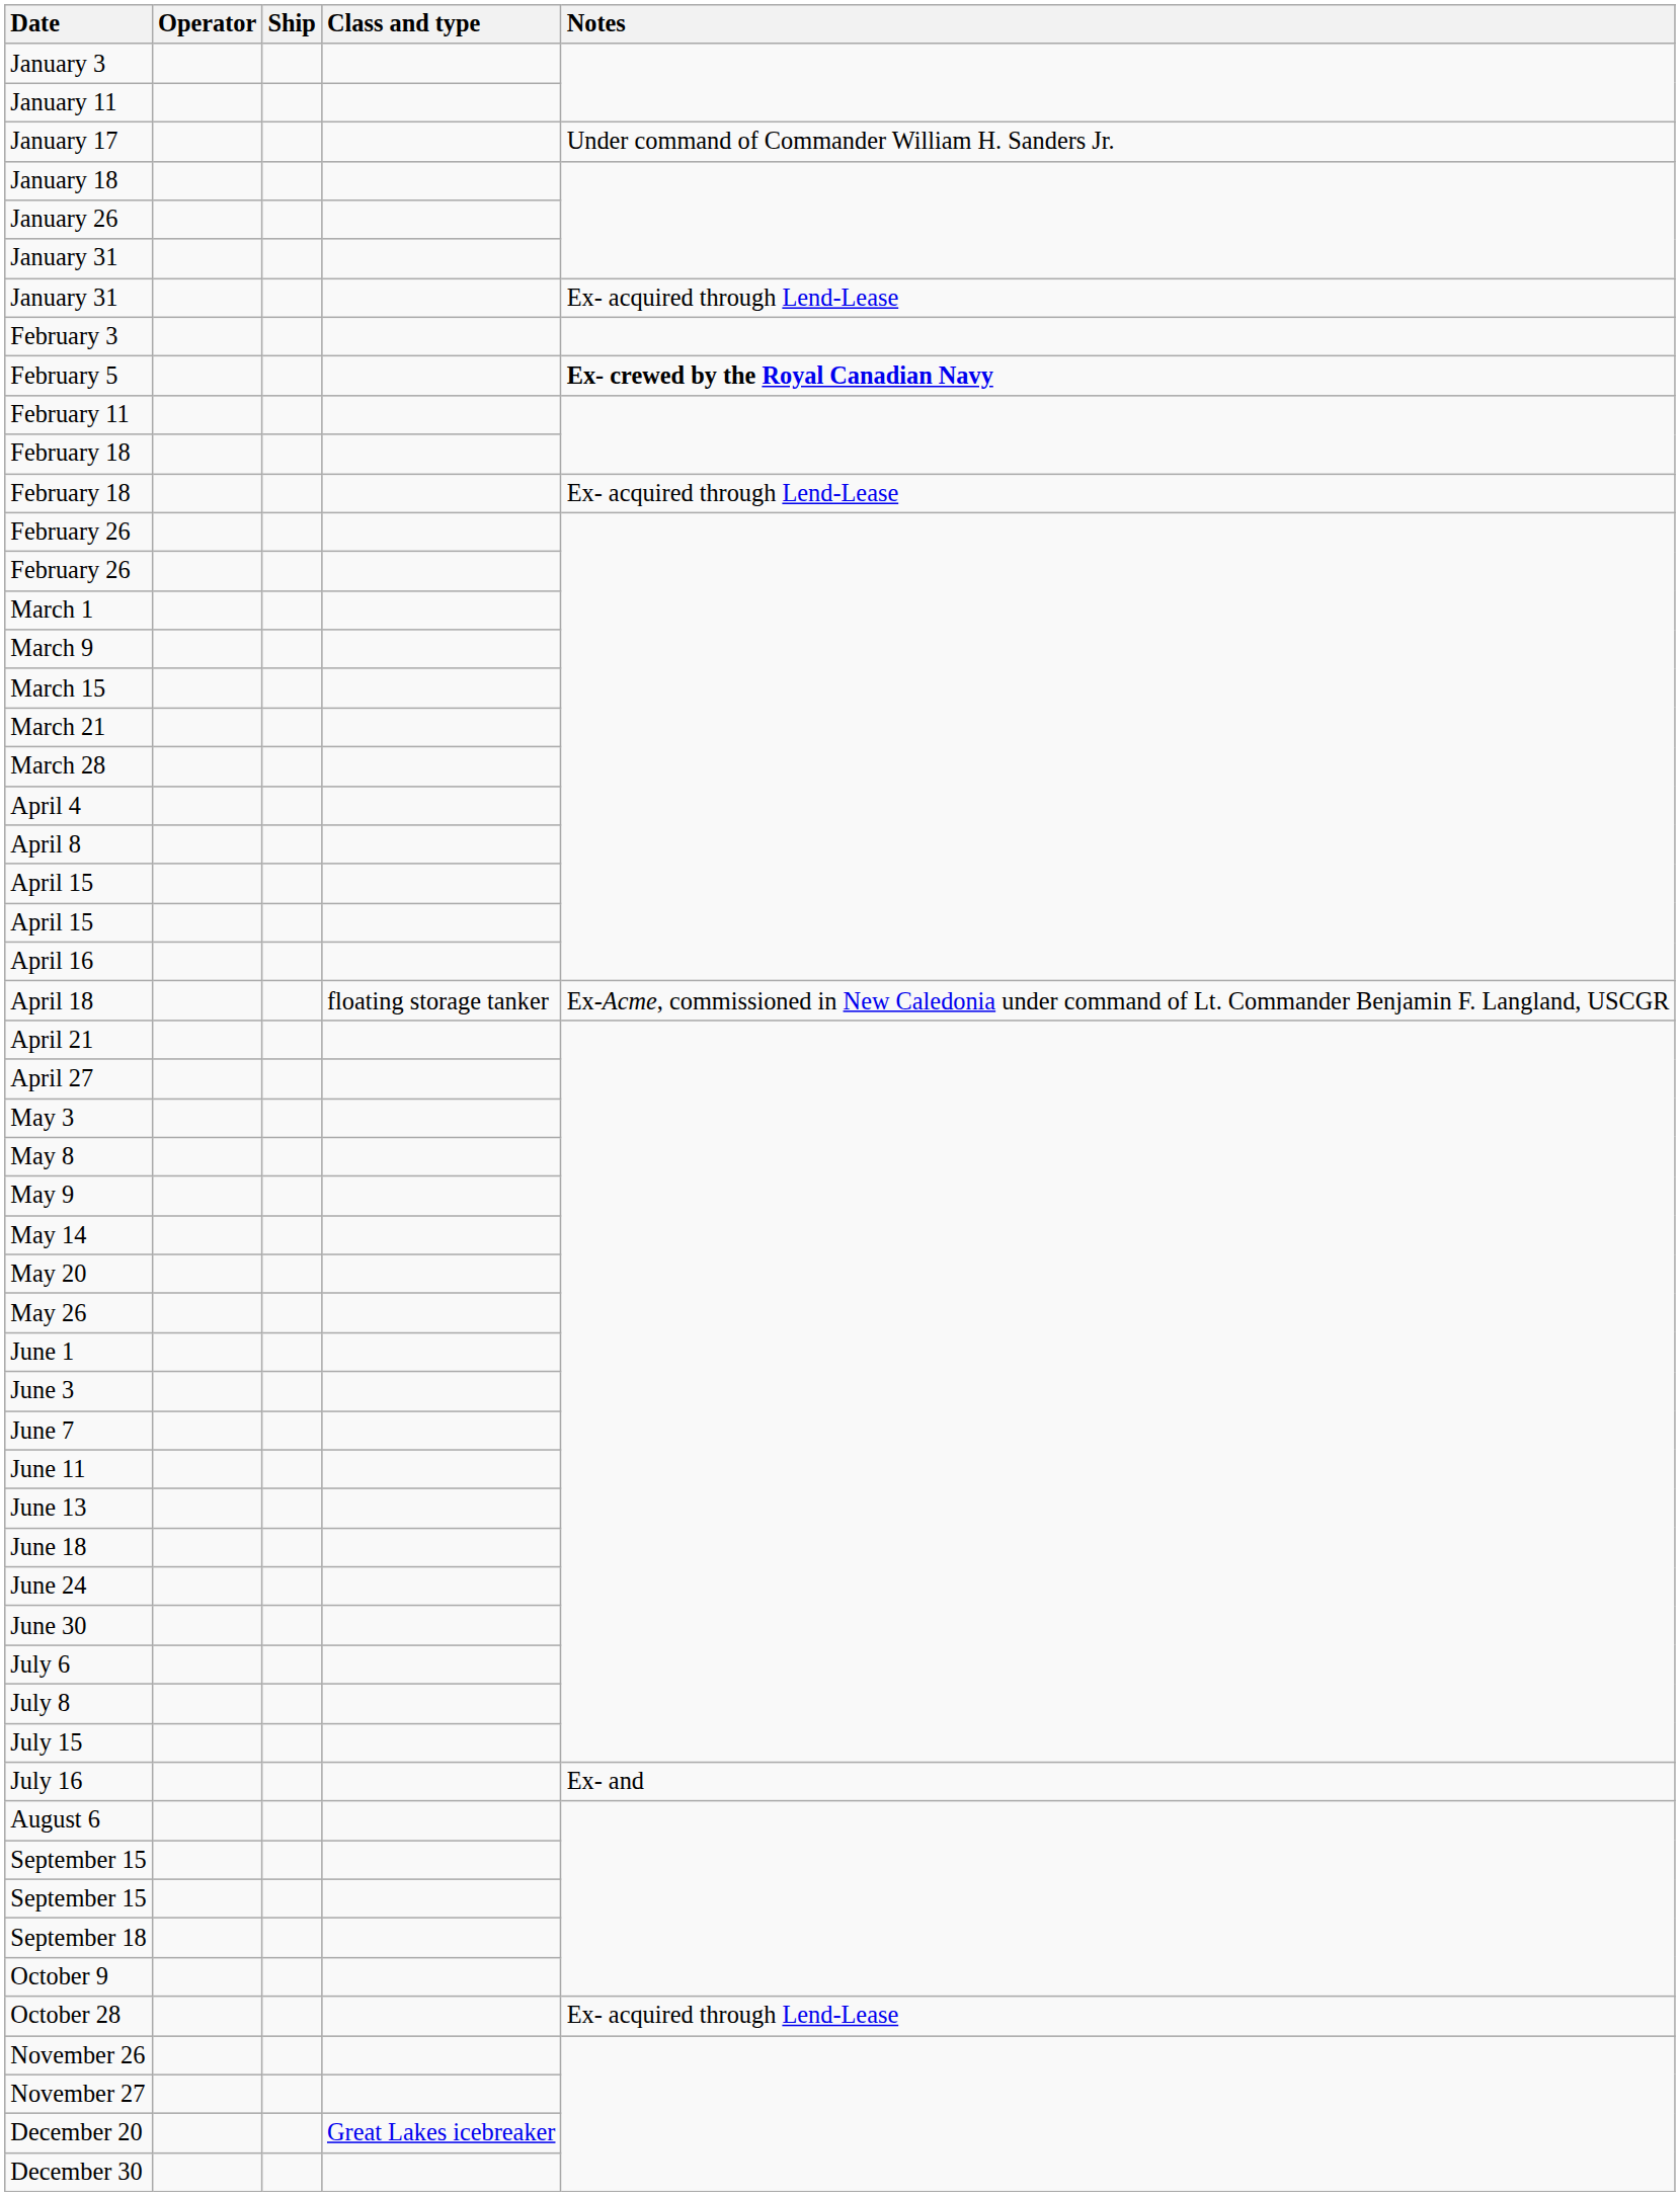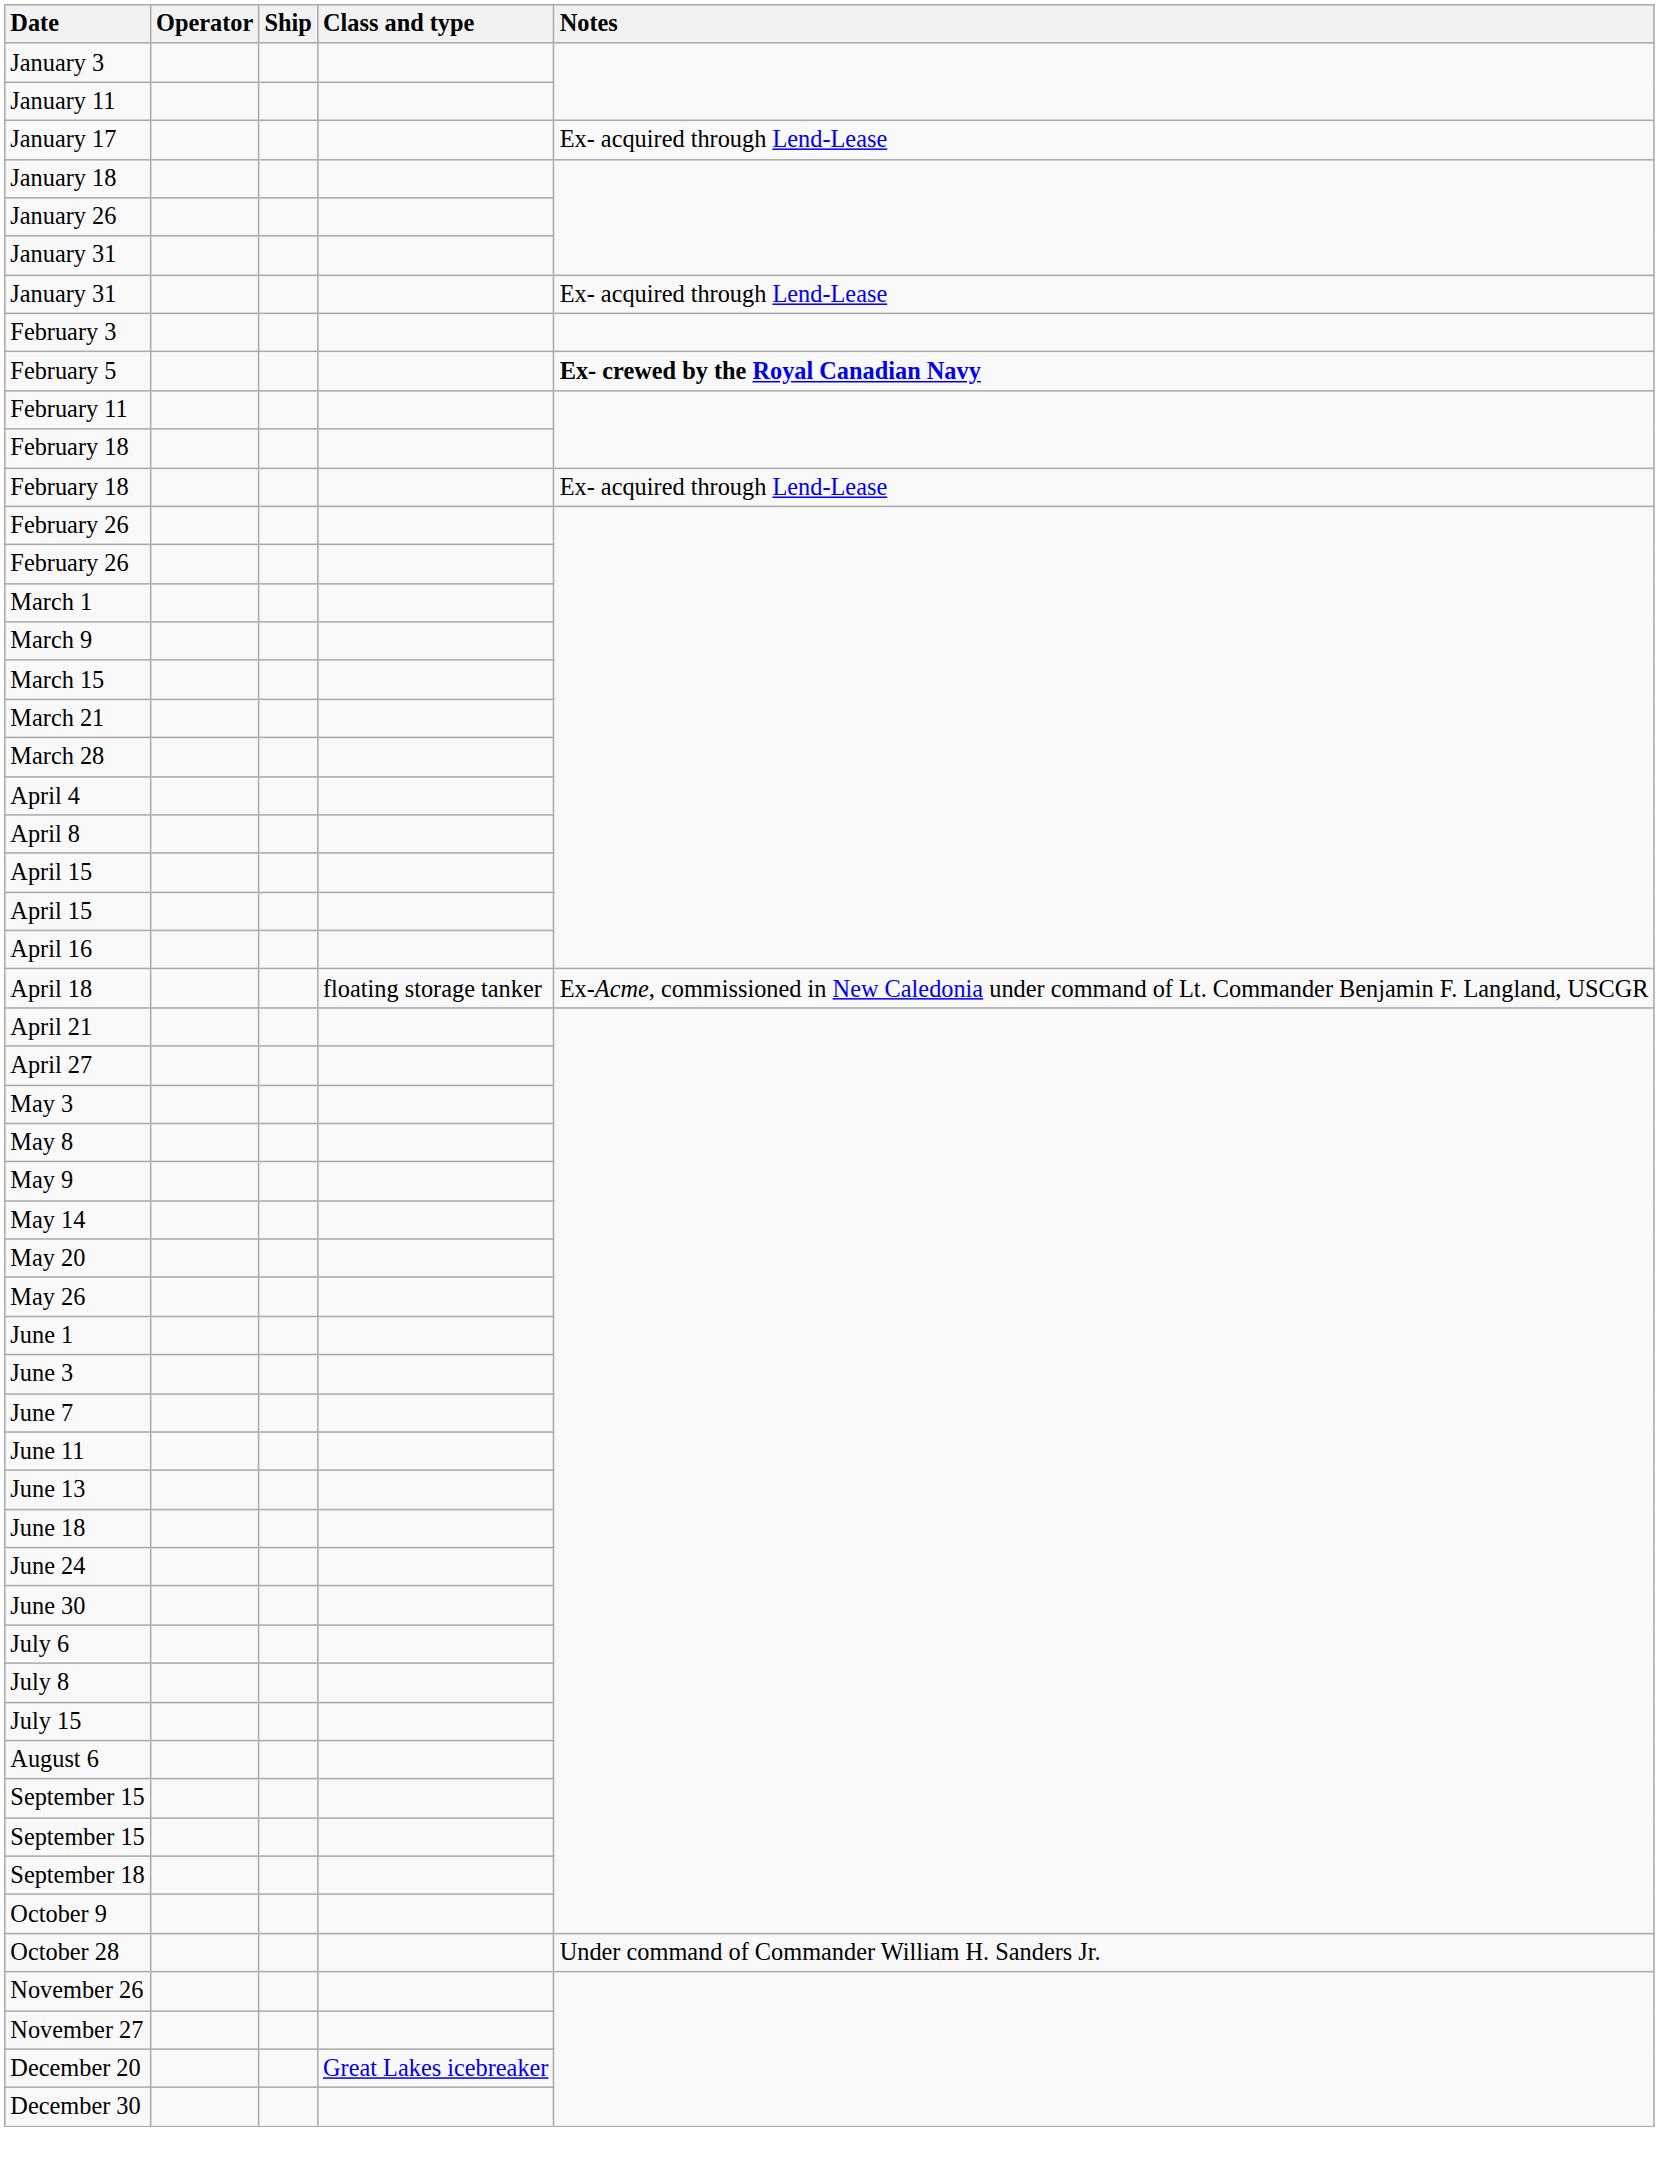January 17 | Notes: Under command of Commander William H. Sanders Jr. -> Ex- acquired through Lend-Lease
- row: July 16 | Ex- and
October 28 | Notes: Ex- acquired through Lend-Lease -> Under command of Commander William H. Sanders Jr.
